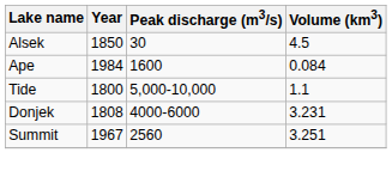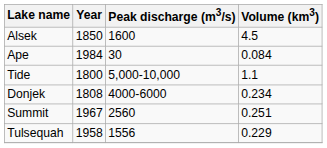Alsek | Peak discharge (m3/s): 30 -> 1600
Ape | Peak discharge (m3/s): 1600 -> 30
Donjek | Volume (km3): 3.231 -> 0.234
Summit | Volume (km3): 3.251 -> 0.251
+ row: Tulsequah | 1958 | 1556 | 0.229
